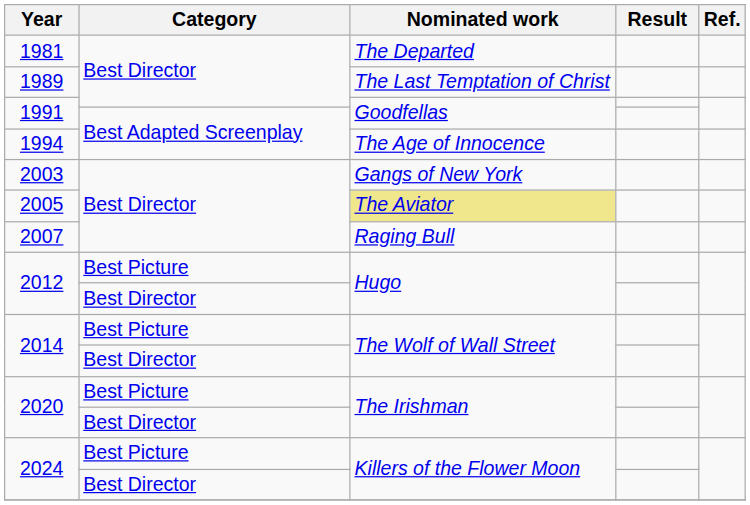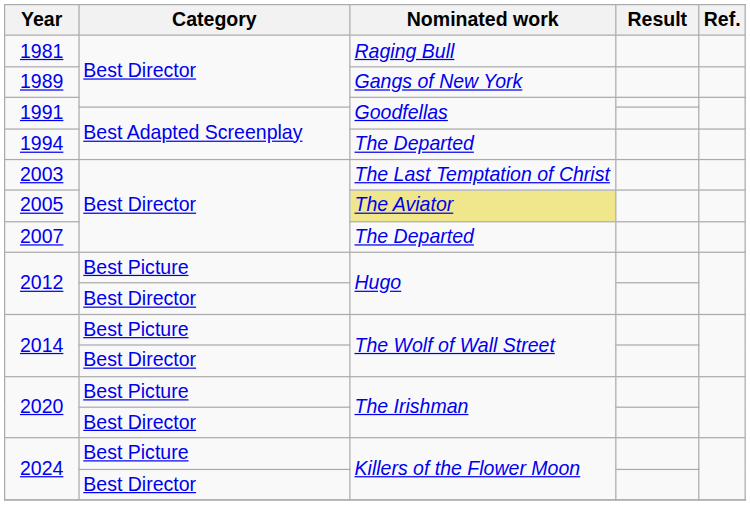1981 | Nominated work: The Departed -> Raging Bull
1989 | Nominated work: The Last Temptation of Christ -> Gangs of New York
1994 | Nominated work: The Age of Innocence -> The Departed
2003 | Nominated work: Gangs of New York -> The Last Temptation of Christ
2007 | Nominated work: Raging Bull -> The Departed
